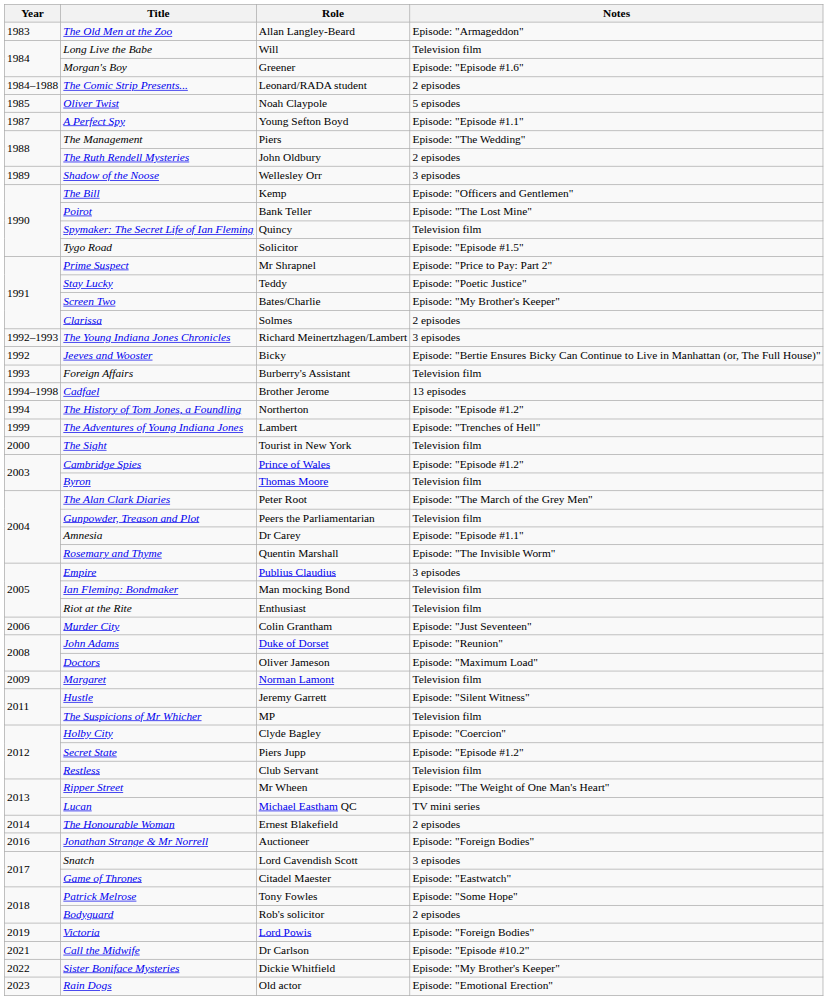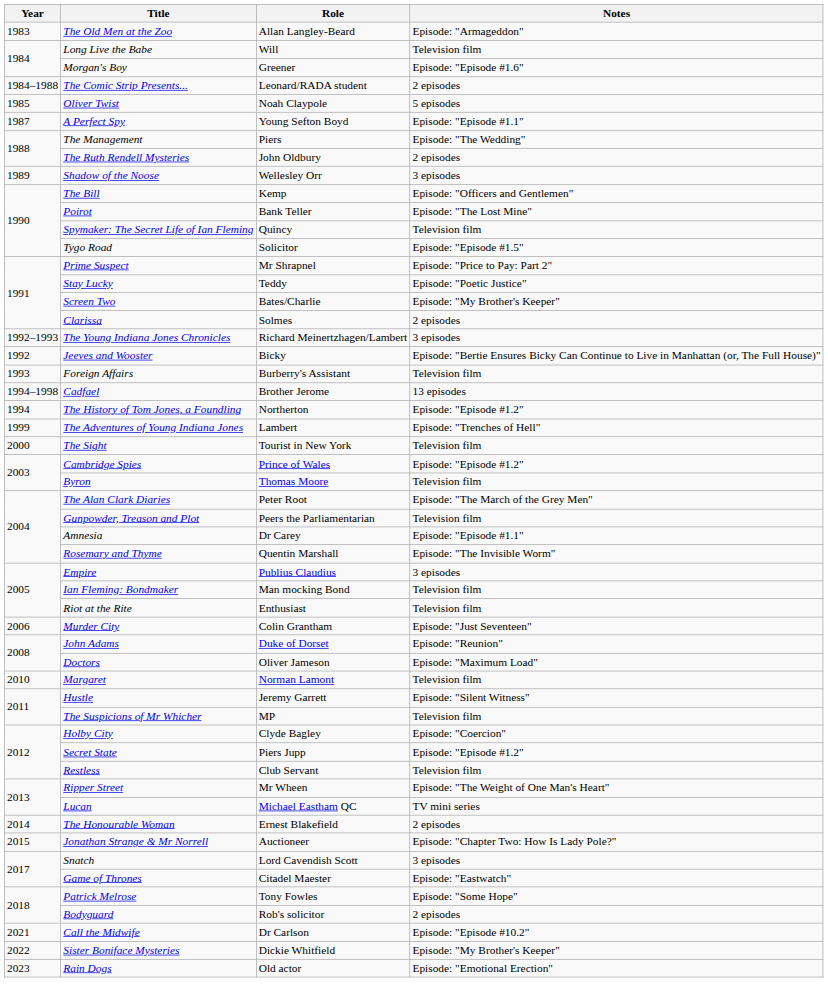Margaret | Year: 2009 -> 2010
Jonathan Strange & Mr Norrell | Year: 2016 -> 2015
Jonathan Strange & Mr Norrell | Notes: Episode: "Foreign Bodies" -> Episode: "Chapter Two: How Is Lady Pole?"
- row: 2019 | Victoria | Lord Powis | Episode: "Foreign Bodies"
